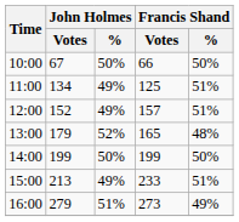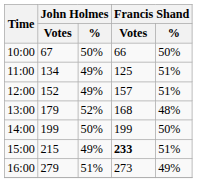13:00 | Francis Shand / Votes: 165 -> 168
15:00 | John Holmes / Votes: 213 -> 215
15:00 | Francis Shand / Votes: normal -> bold
